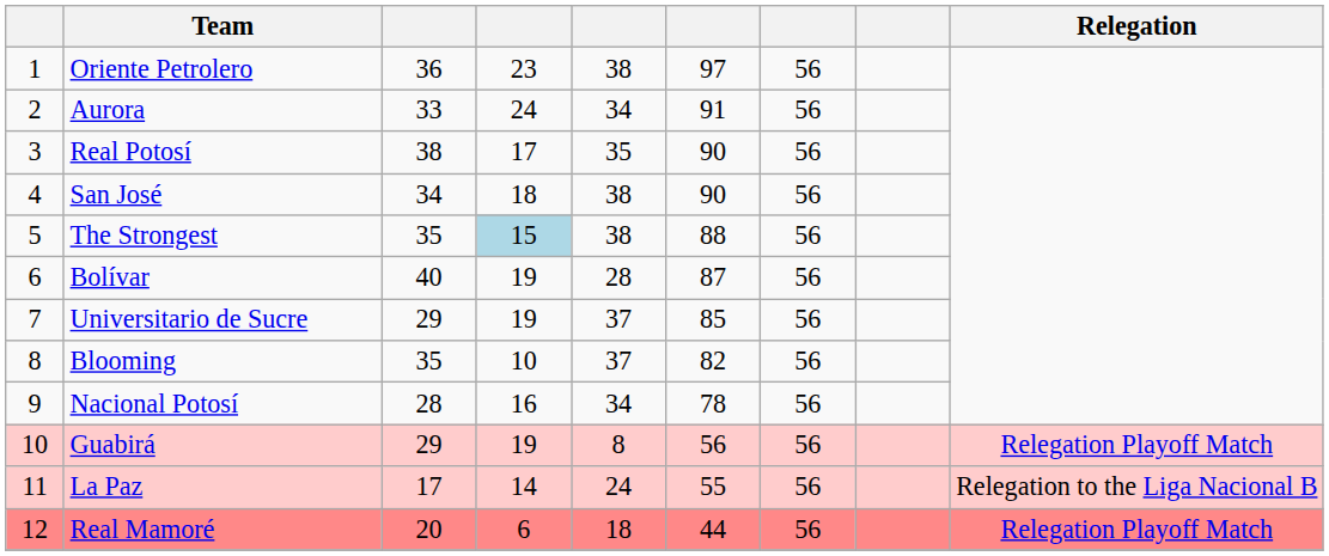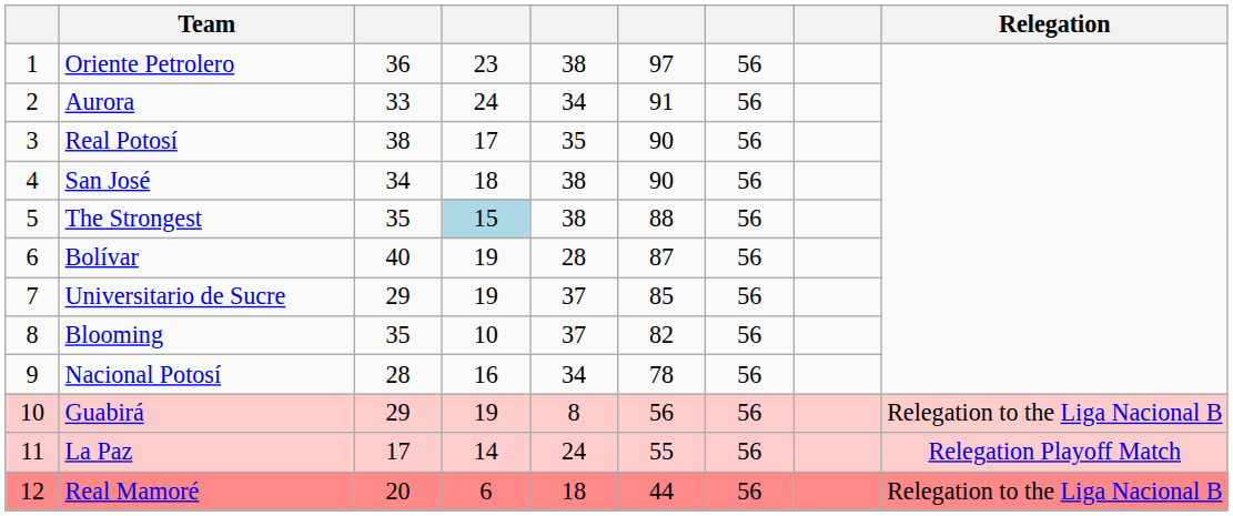Guabirá | Relegation: Relegation Playoff Match -> Relegation to the Liga Nacional B
La Paz | Relegation: Relegation to the Liga Nacional B -> Relegation Playoff Match
Real Mamoré | Relegation: Relegation Playoff Match -> Relegation to the Liga Nacional B
